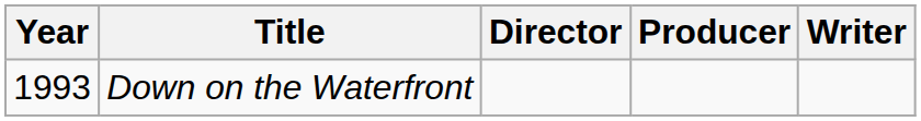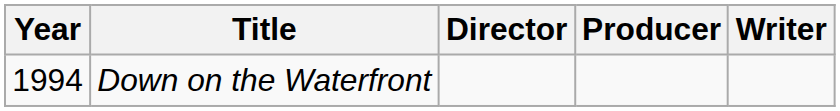Down on the Waterfront | Year: 1993 -> 1994
